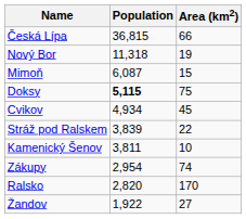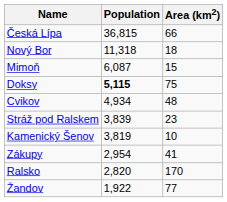Nový Bor | Area (km2): 19 -> 18
Cvikov | Area (km2): 45 -> 48
Stráž pod Ralskem | Area (km2): 22 -> 23
Kamenický Šenov | Population: 3,811 -> 3,819
Zákupy | Area (km2): 74 -> 41
Žandov | Area (km2): 27 -> 77
